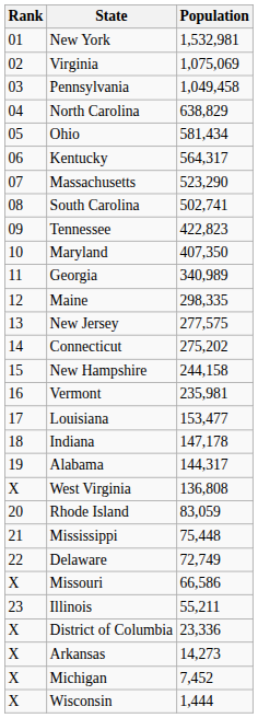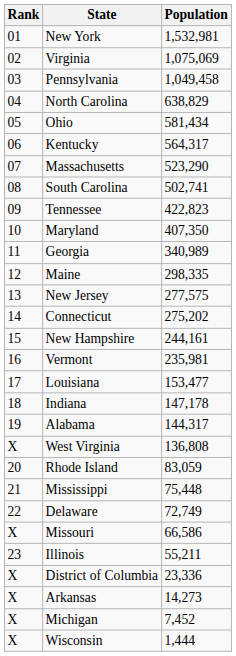New Hampshire | Population: 244,158 -> 244,161
